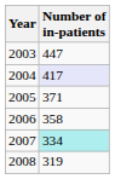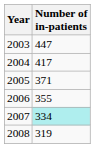2004 | Number of in-patients: lavender background -> no background
2006 | Number of in-patients: 358 -> 355
